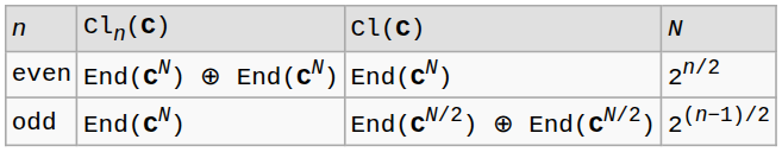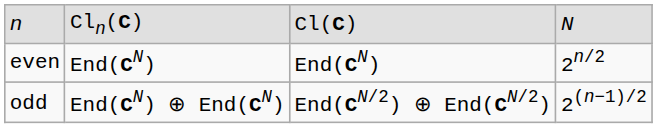even | column 2: End(CN) ⊕ End(CN) -> End(CN)
odd | column 2: End(CN) -> End(CN) ⊕ End(CN)
